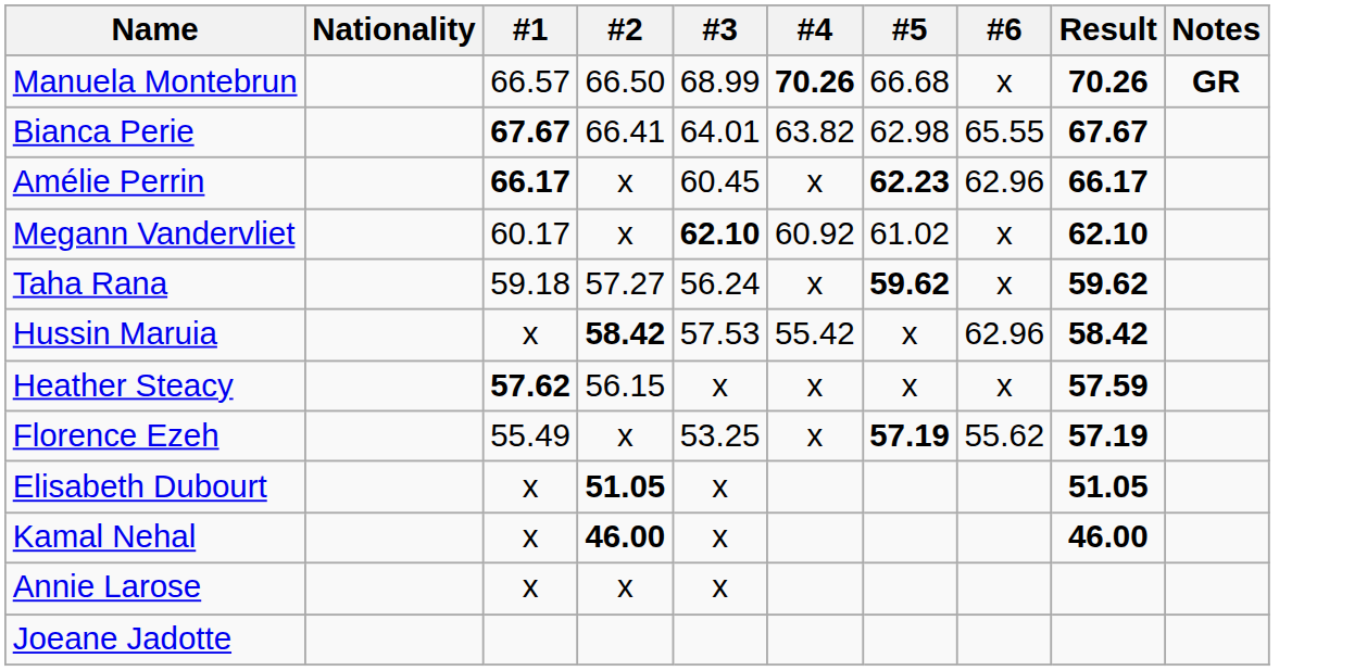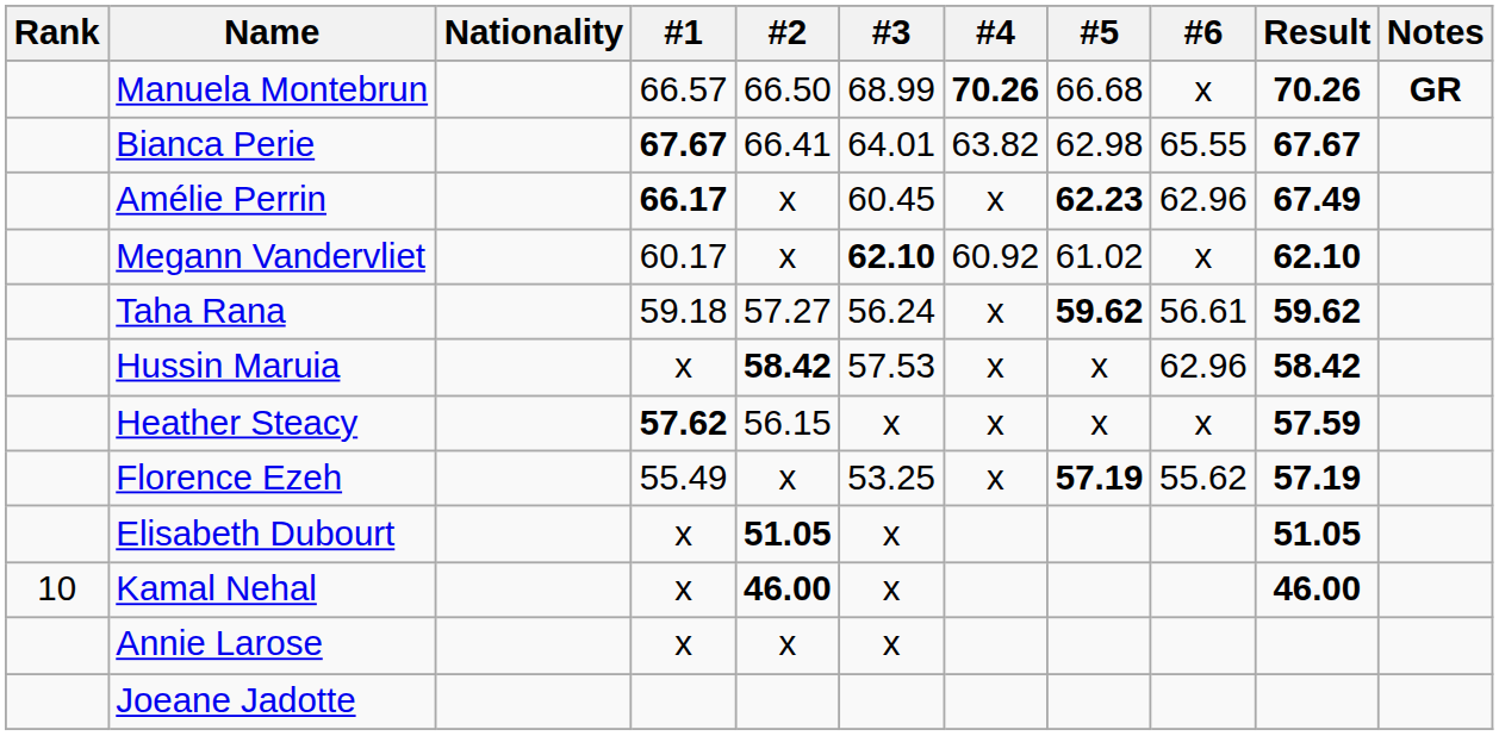+ column: Rank | 10
Amélie Perrin | Result: 66.17 -> 67.49
Taha Rana | #6: x -> 56.61
Hussin Maruia | #4: 55.42 -> x
